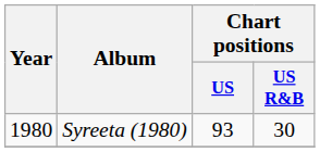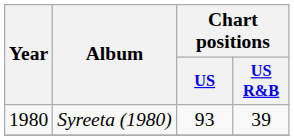Syreeta (1980) | Chart positions / US R&B: 30 -> 39
